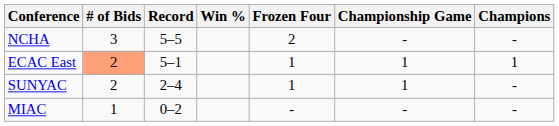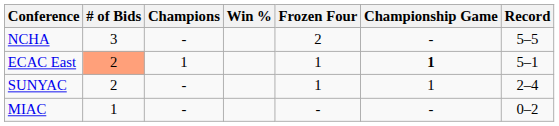columns swapped: Record <-> Champions
ECAC East | Championship Game: normal -> bold
